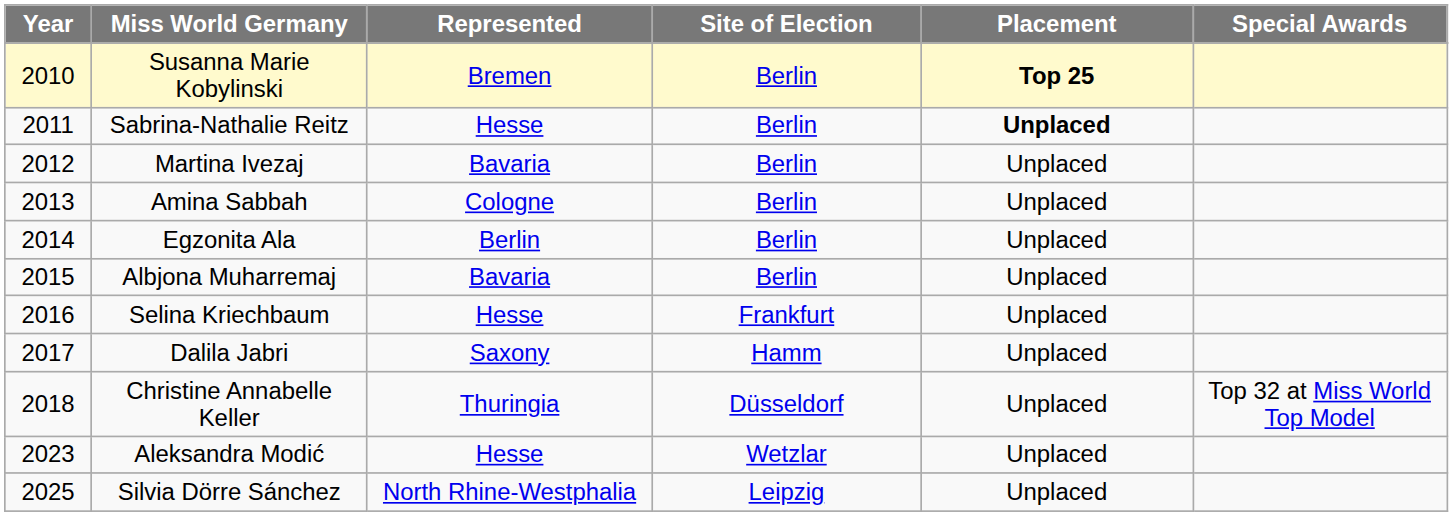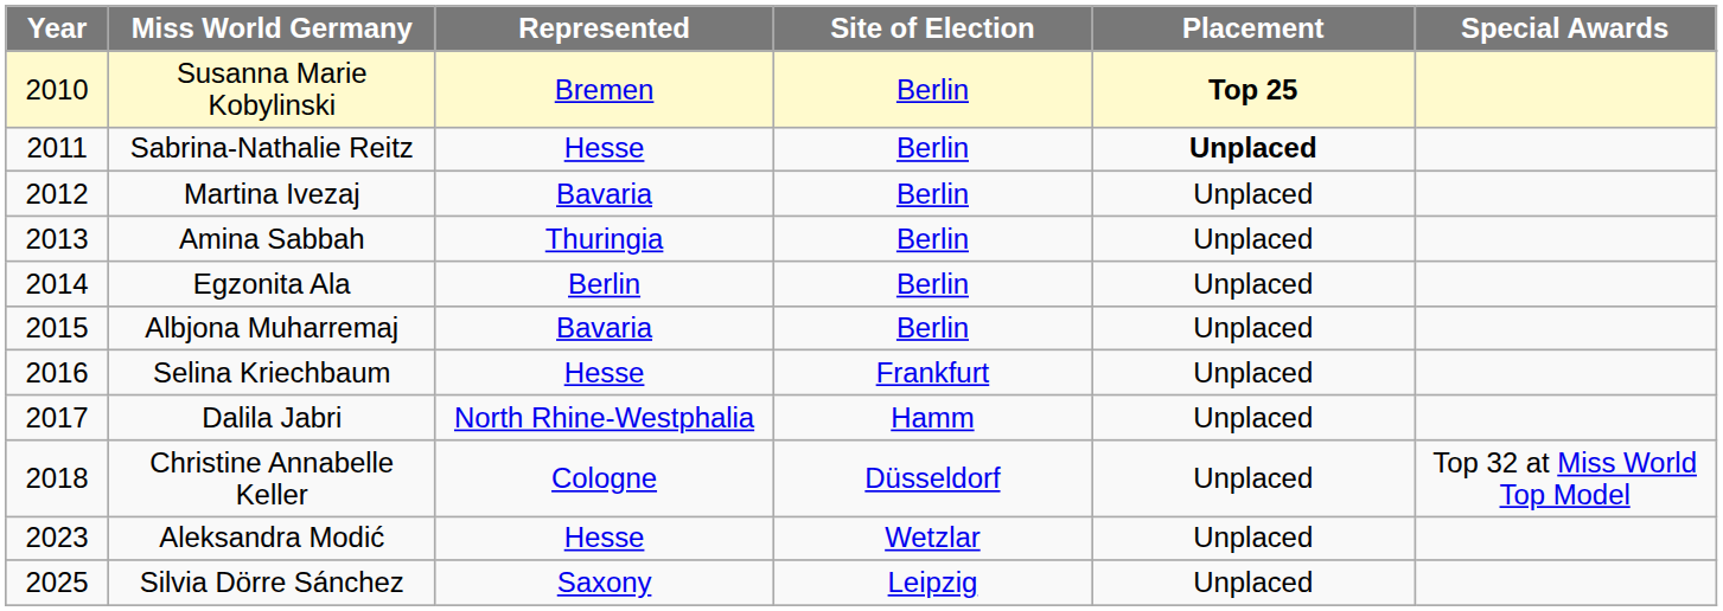Amina Sabbah | Represented: Cologne -> Thuringia
Dalila Jabri | Represented: Saxony -> North Rhine-Westphalia
Christine Annabelle Keller | Represented: Thuringia -> Cologne
Silvia Dörre Sánchez | Represented: North Rhine-Westphalia -> Saxony
